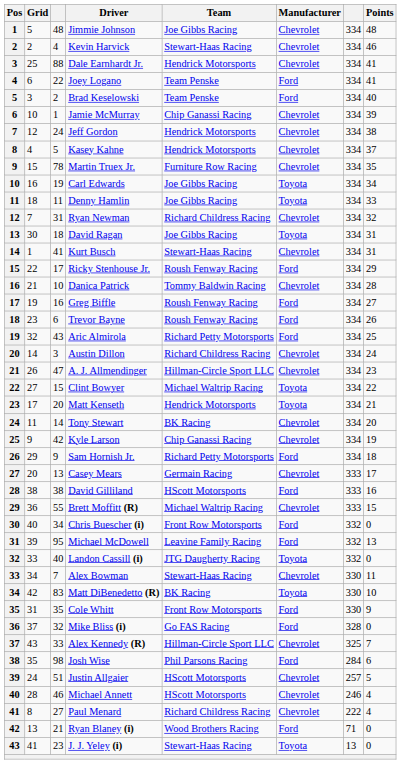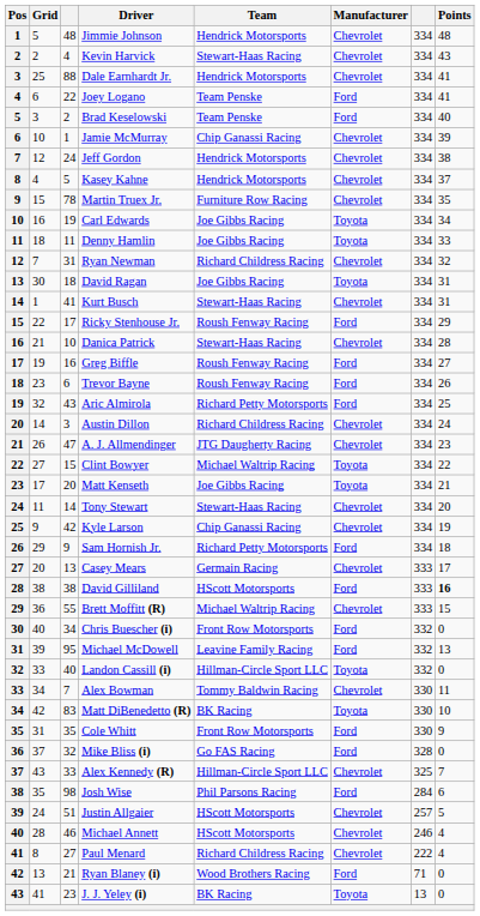Jimmie Johnson | Team: Joe Gibbs Racing -> Hendrick Motorsports
Kevin Harvick | Points: 46 -> 43
Danica Patrick | Team: Tommy Baldwin Racing -> Stewart-Haas Racing
A. J. Allmendinger | Team: Hillman-Circle Sport LLC -> JTG Daugherty Racing
Matt Kenseth | Team: Hendrick Motorsports -> Joe Gibbs Racing
Tony Stewart | Team: BK Racing -> Stewart-Haas Racing
David Gilliland | Points: normal -> bold
Landon Cassill (i) | Team: JTG Daugherty Racing -> Hillman-Circle Sport LLC
Alex Bowman | Team: Stewart-Haas Racing -> Tommy Baldwin Racing
J. J. Yeley (i) | Team: Stewart-Haas Racing -> BK Racing
